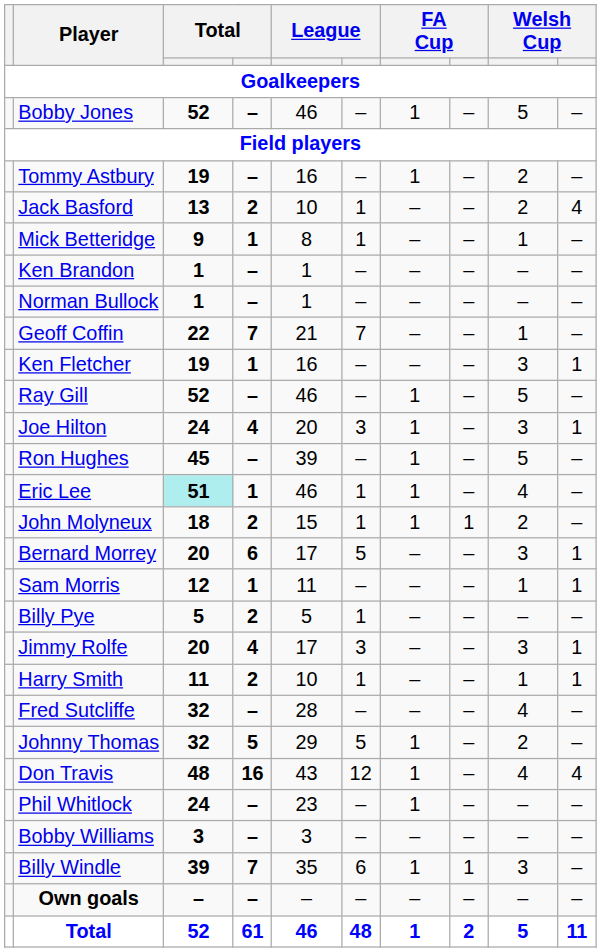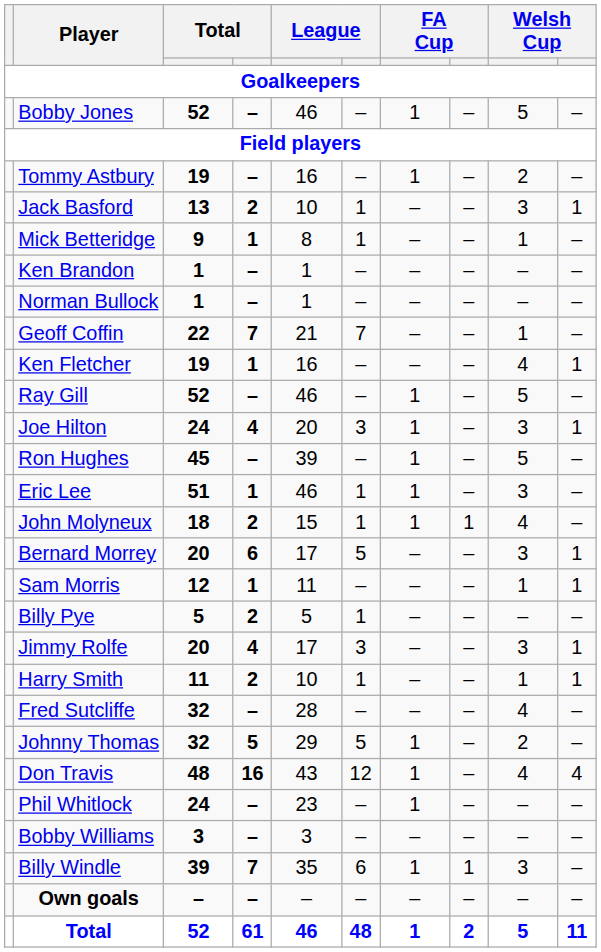Jack Basford | column 9: 2 -> 3
Jack Basford | column 10: 4 -> 1
Ken Fletcher | column 9: 3 -> 4
Eric Lee | column 3: paleturquoise background -> no background
Eric Lee | column 9: 4 -> 3
John Molyneux | column 9: 2 -> 4
